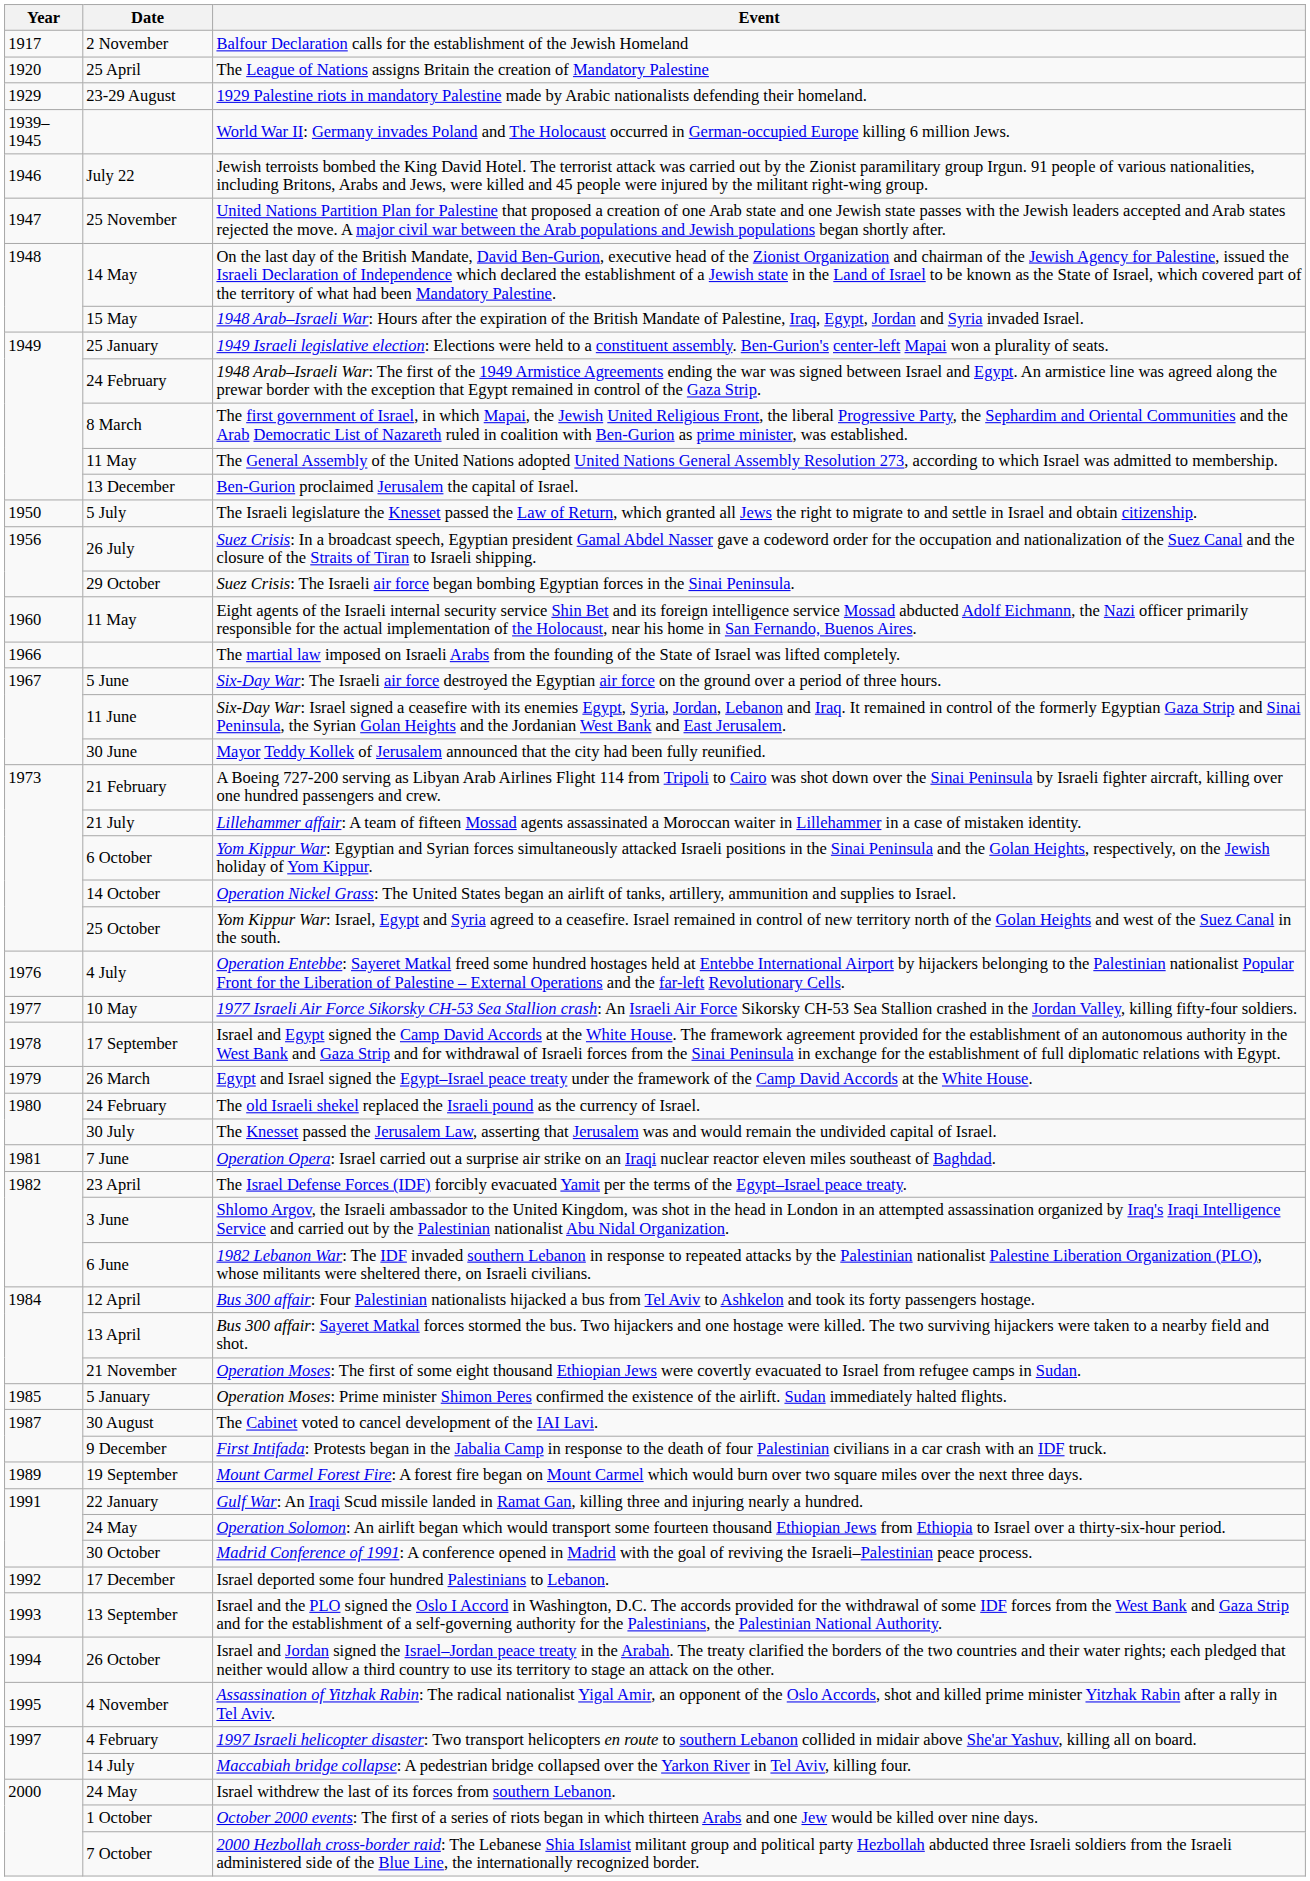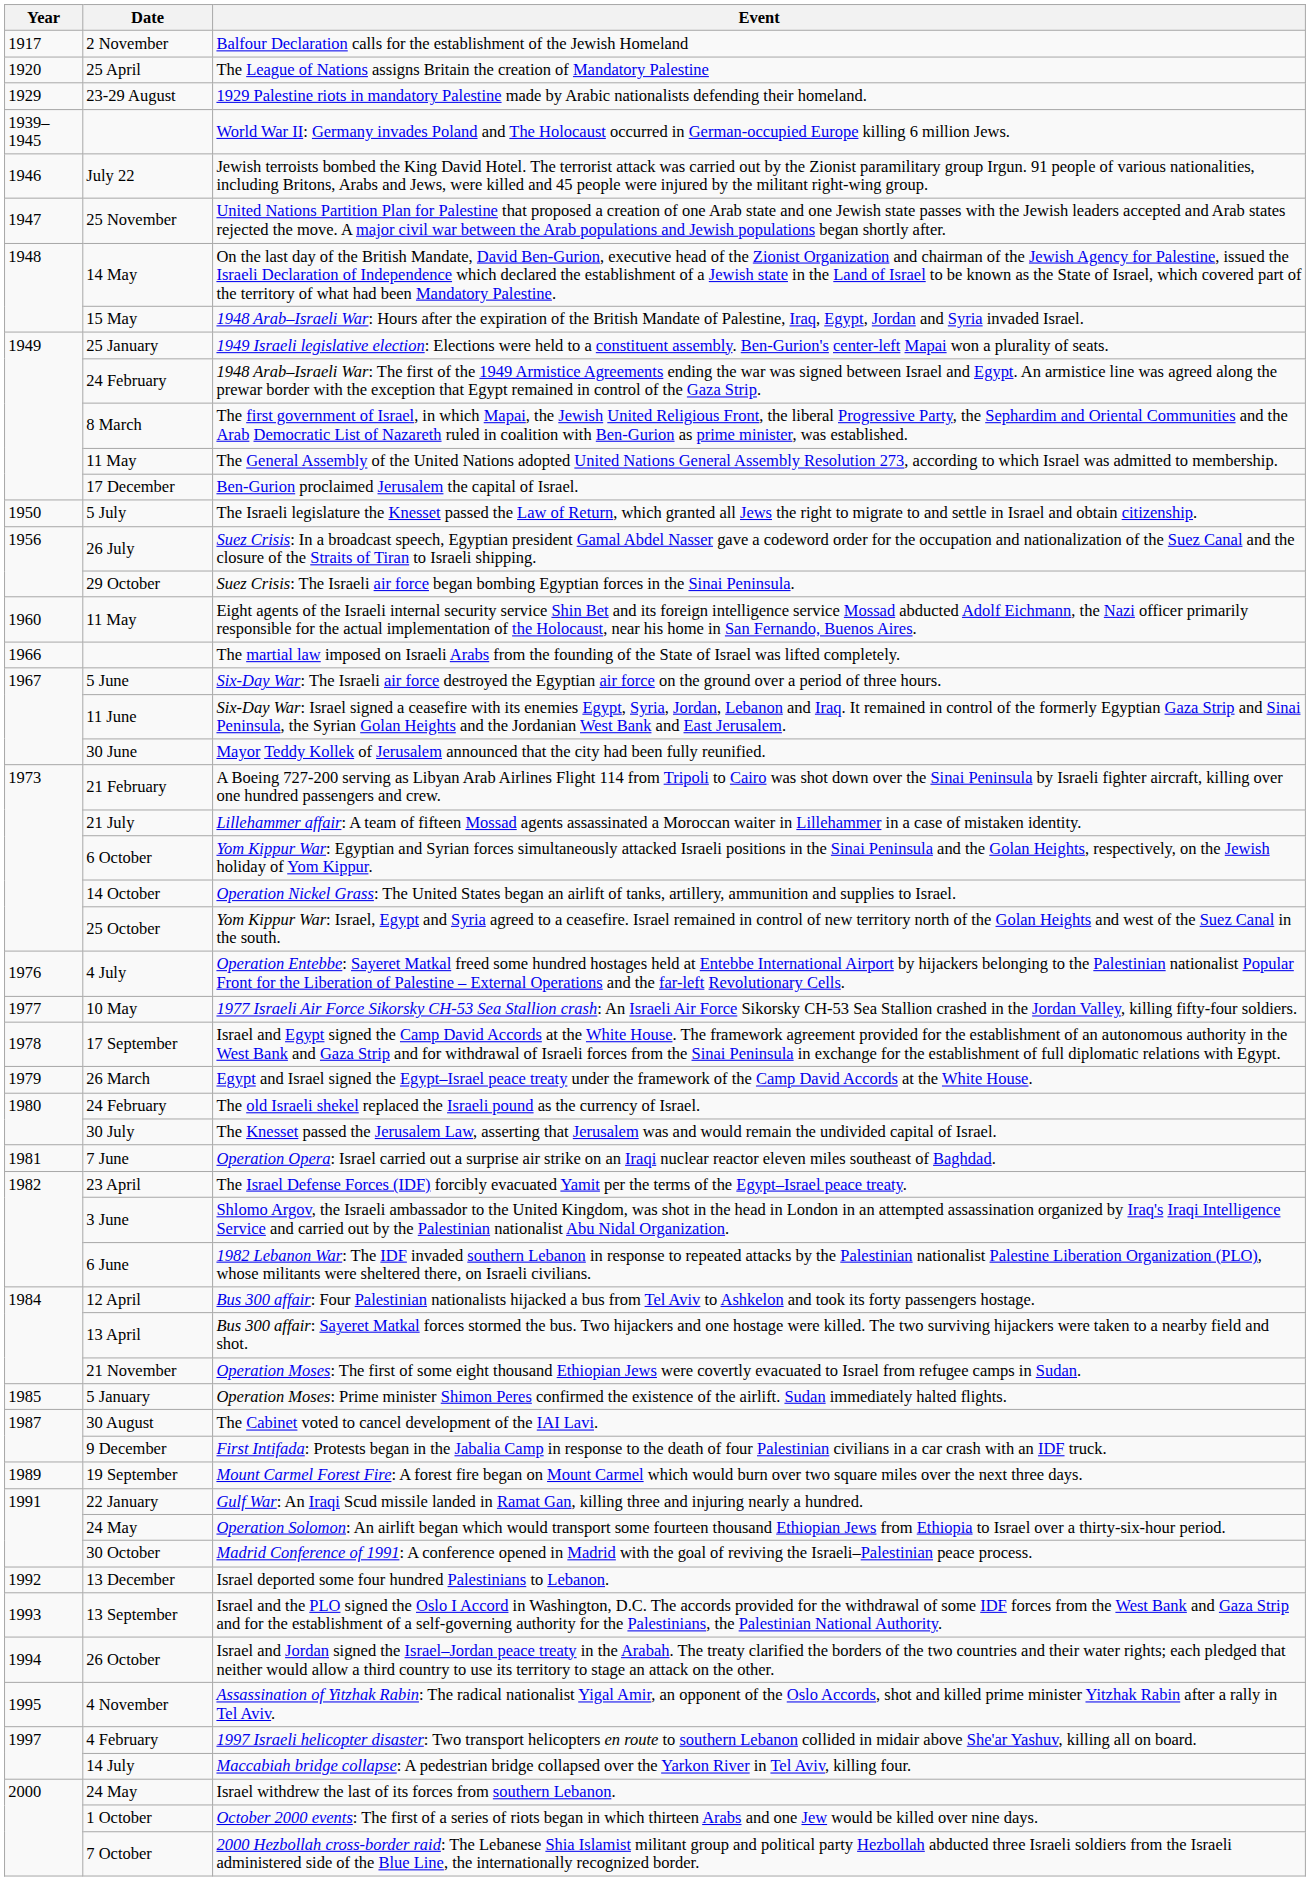Ben-Gurion proclaimed Jerusalem the capital of Israel. | Date: 13 December -> 17 December
Israel deported some four hundred Palestinians to Lebanon. | Date: 17 December -> 13 December
